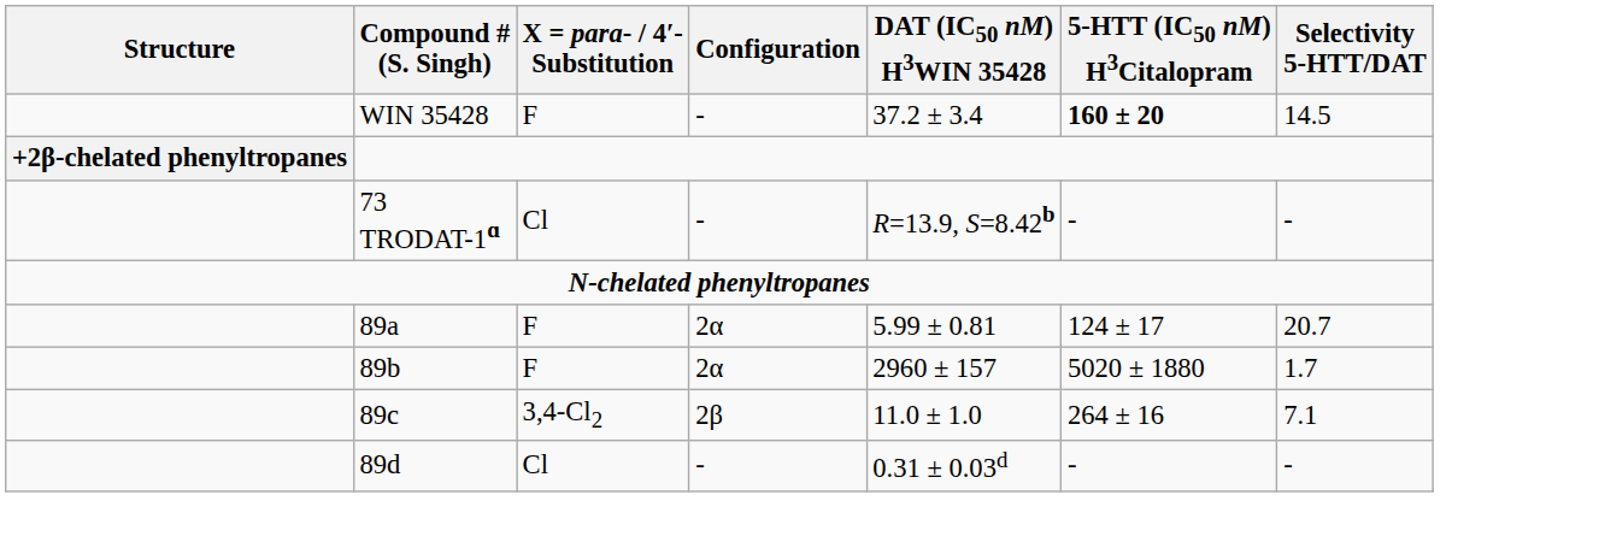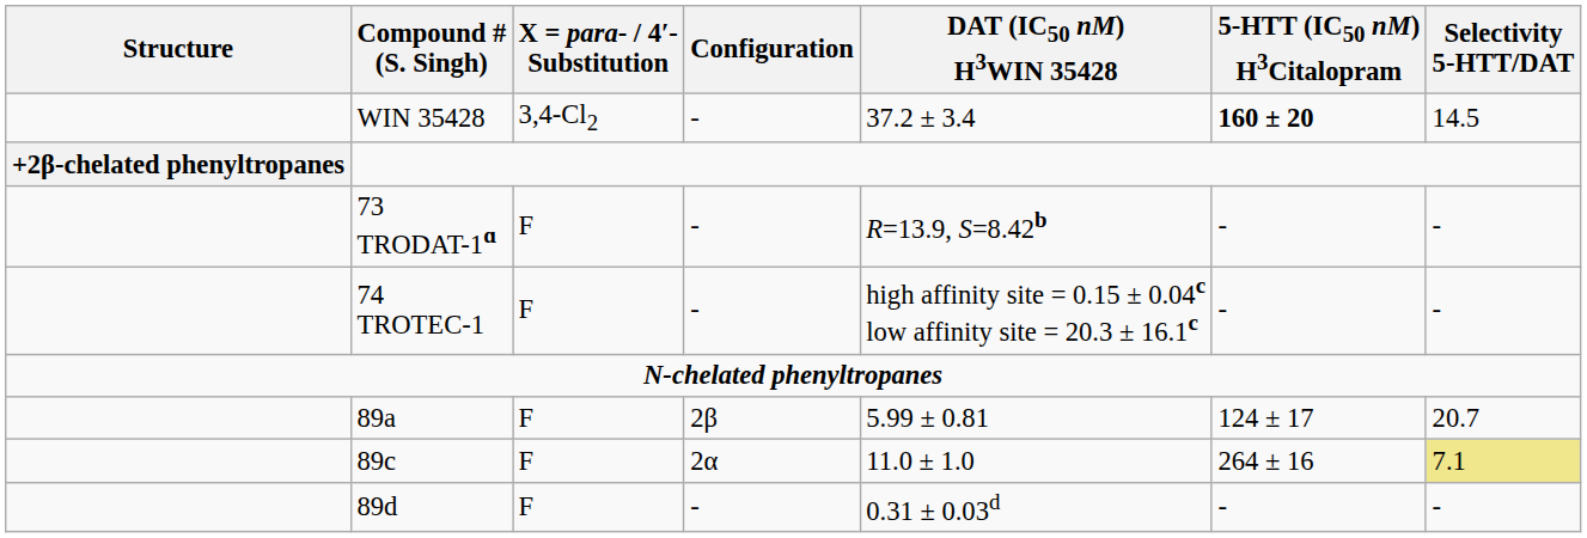WIN 35428 | X = para- / 4′- Substitution: F -> 3,4-Cl2
73 TRODAT-1ɑ | X = para- / 4′- Substitution: Cl -> F
+ row: 74 TROTEC-1 | F | - | high affinity site = 0.15 ± 0.04c low affinity site = 20.3 ± 16.1c | - | -
89a | Configuration: 2α -> 2β
- row: 89b | F | 2α | 2960 ± 157 | 5020 ± 1880 | 1.7
89c | X = para- / 4′- Substitution: 3,4-Cl2 -> F
89c | Configuration: 2β -> 2α
89c | Selectivity 5-HTT/DAT: no background -> khaki background
89d | X = para- / 4′- Substitution: Cl -> F
